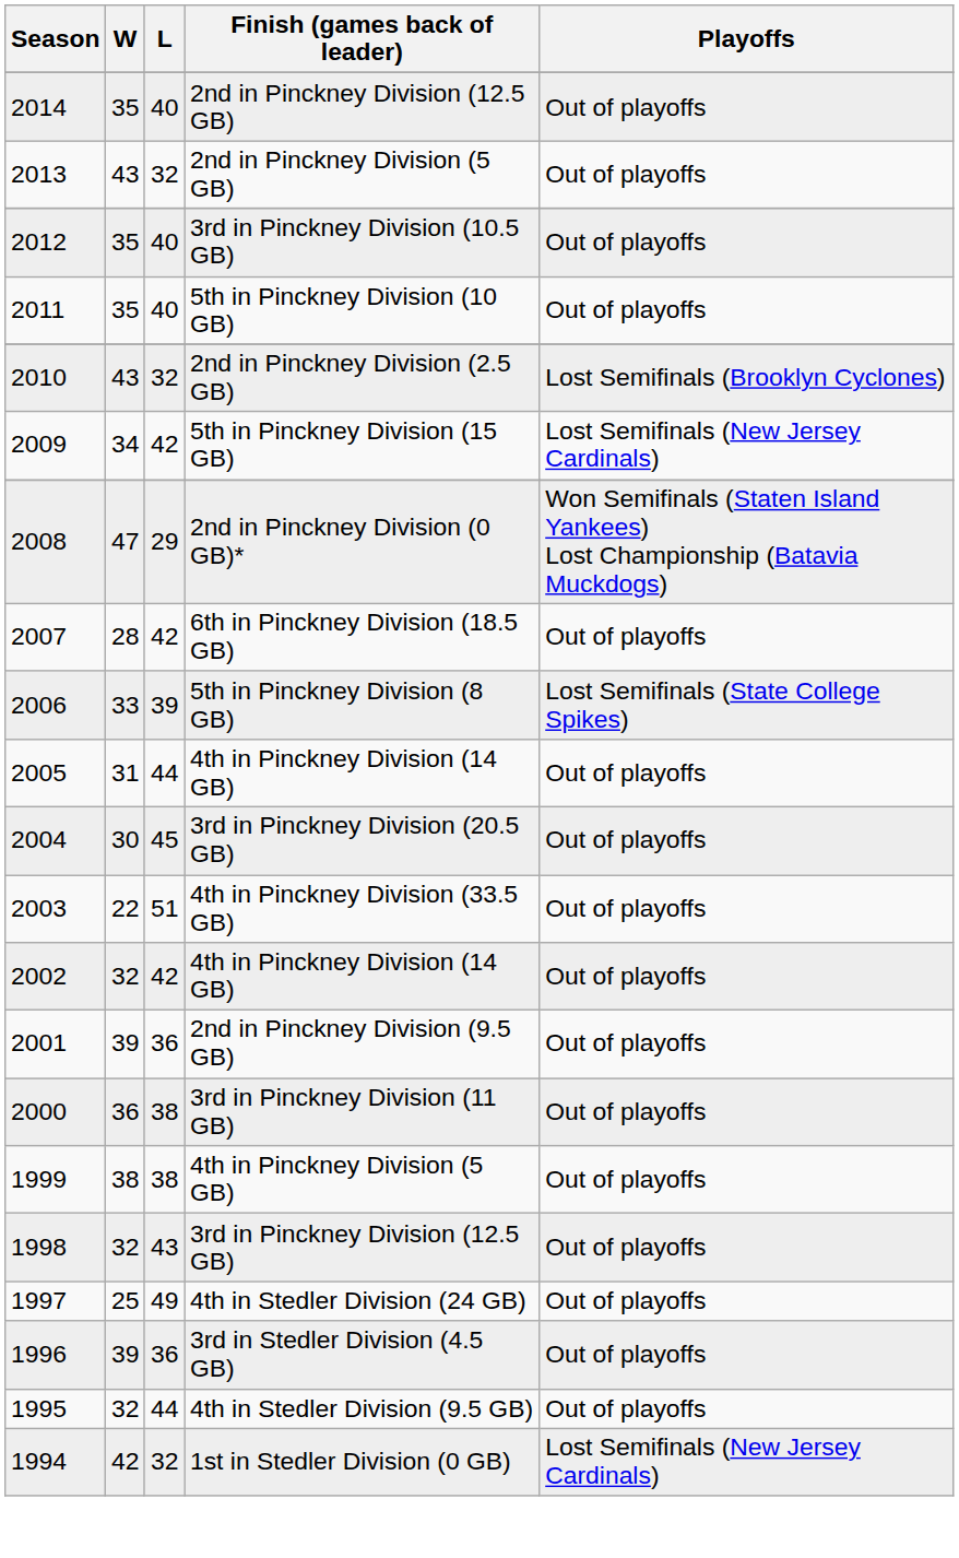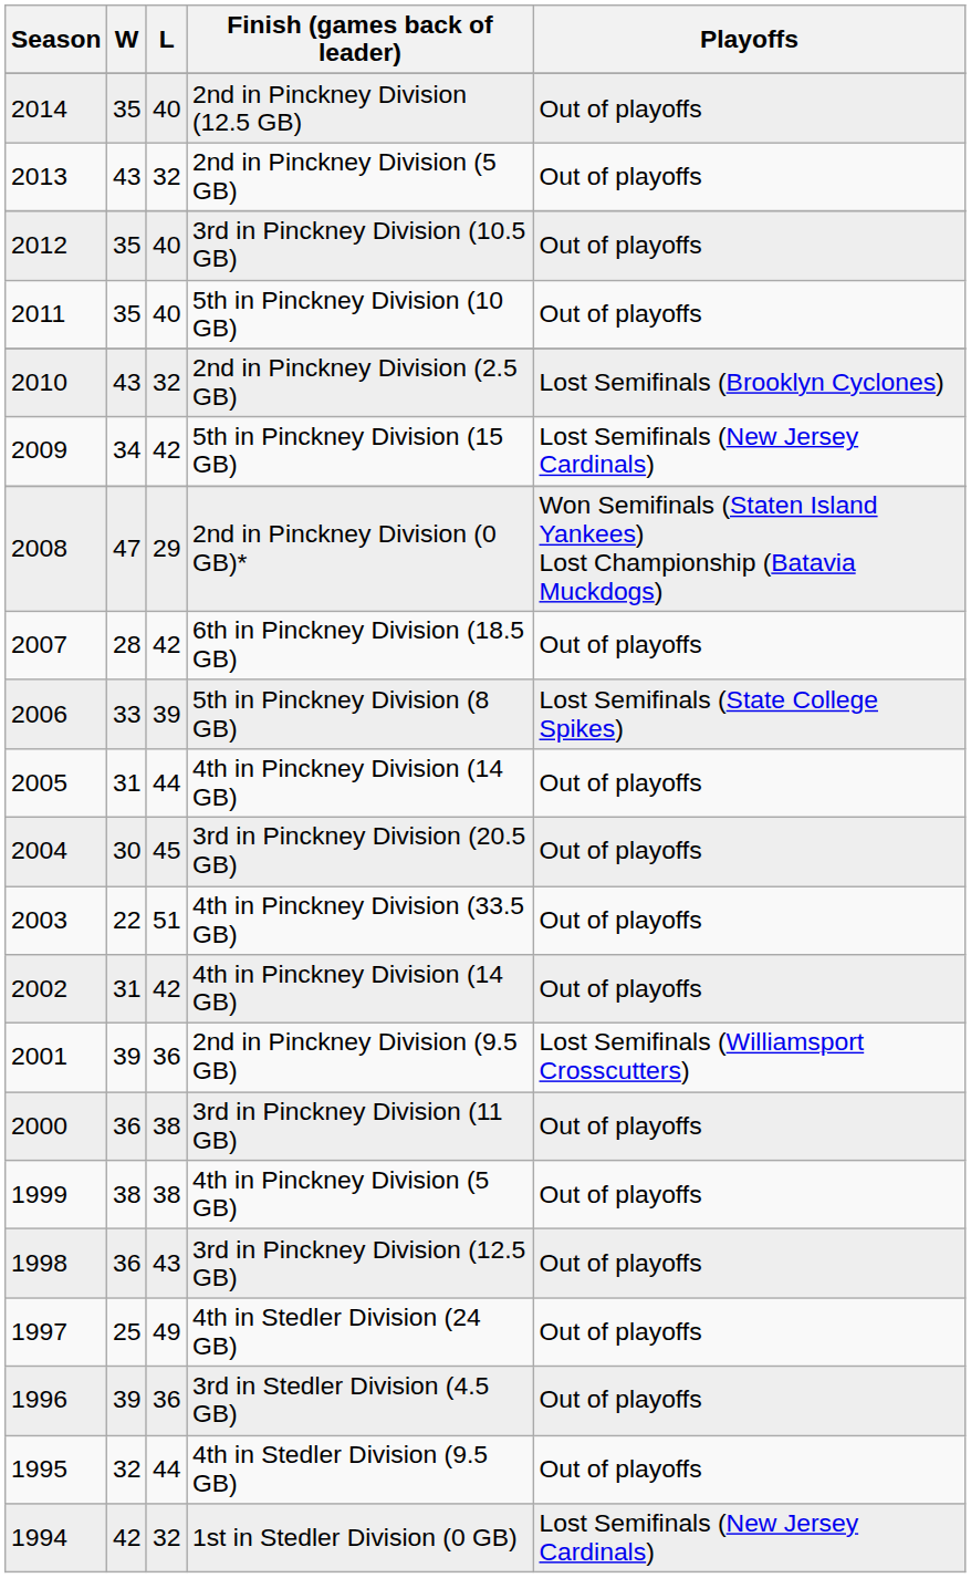2002 / 4th in Pinckney Division (14 GB) | W: 32 -> 31
2nd in Pinckney Division (9.5 GB) | Playoffs: Out of playoffs -> Lost Semifinals (Williamsport Crosscutters)
3rd in Pinckney Division (12.5 GB) | W: 32 -> 36
